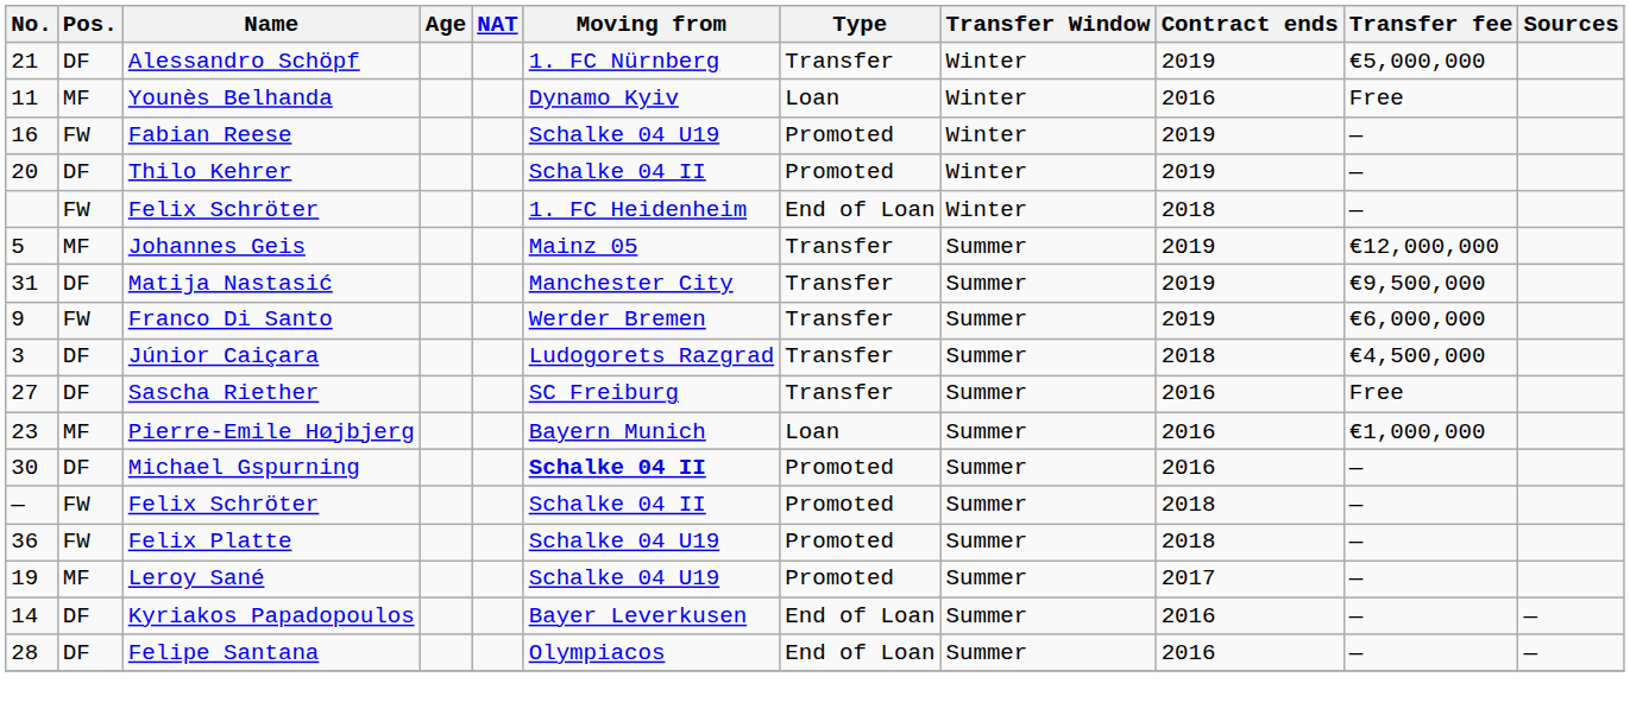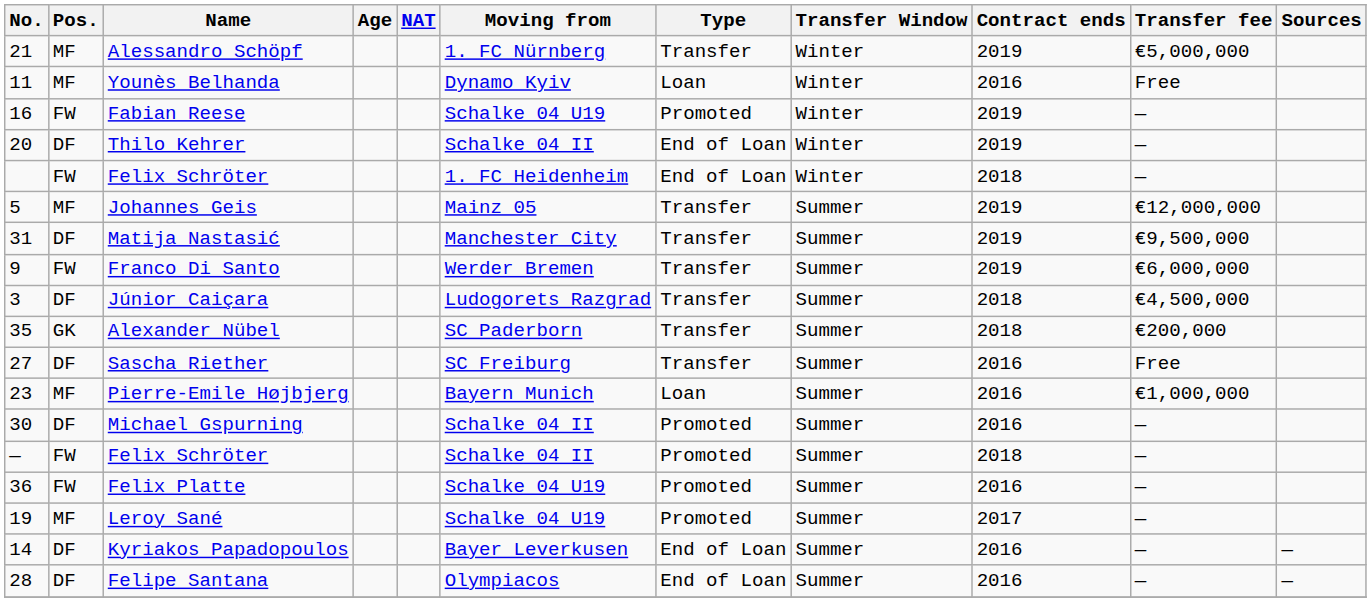Alessandro Schöpf | Pos.: DF -> MF
Thilo Kehrer | Type: Promoted -> End of Loan
+ row: 35 | GK | Alexander Nübel | SC Paderborn | Transfer | Summer | 2018 | €200,000
Michael Gspurning | Moving from: bold -> normal
Felix Platte | Contract ends: 2018 -> 2016
